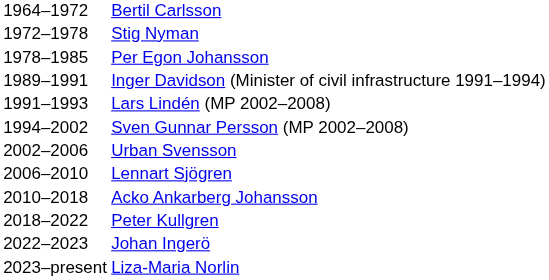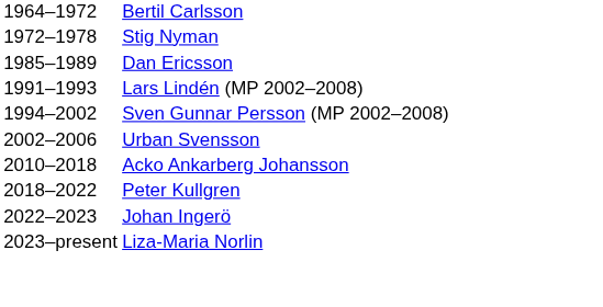- row: 1978–1985 | Per Egon Johansson
+ row: 1985–1989 | Dan Ericsson
- row: 1989–1991 | Inger Davidson (Minister of civil infrastructure 1991–1994)
- row: 2006–2010 | Lennart Sjögren
